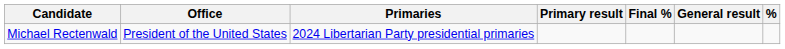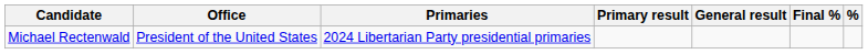columns swapped: Final % <-> General result
